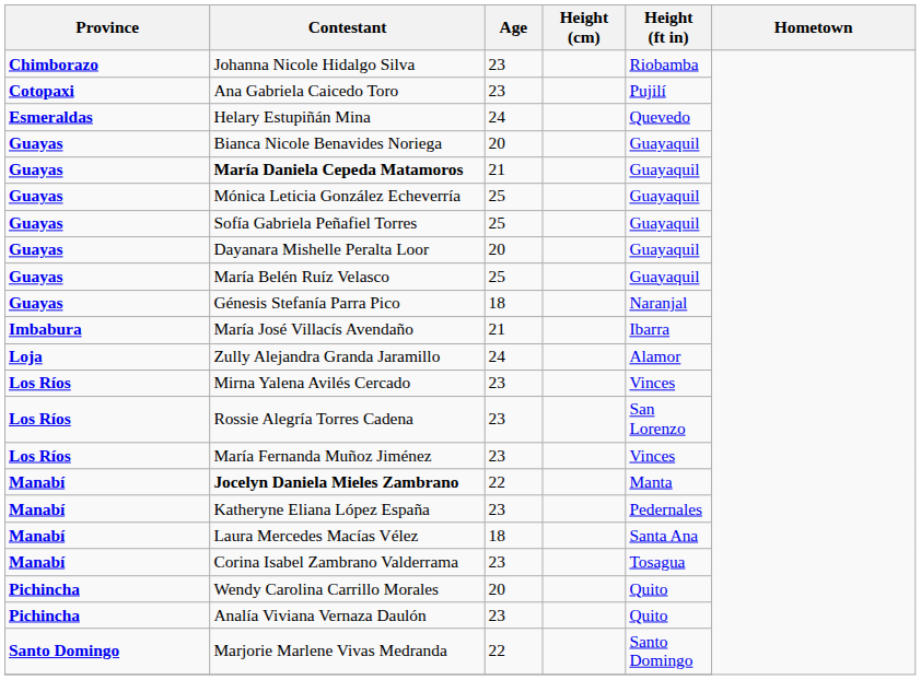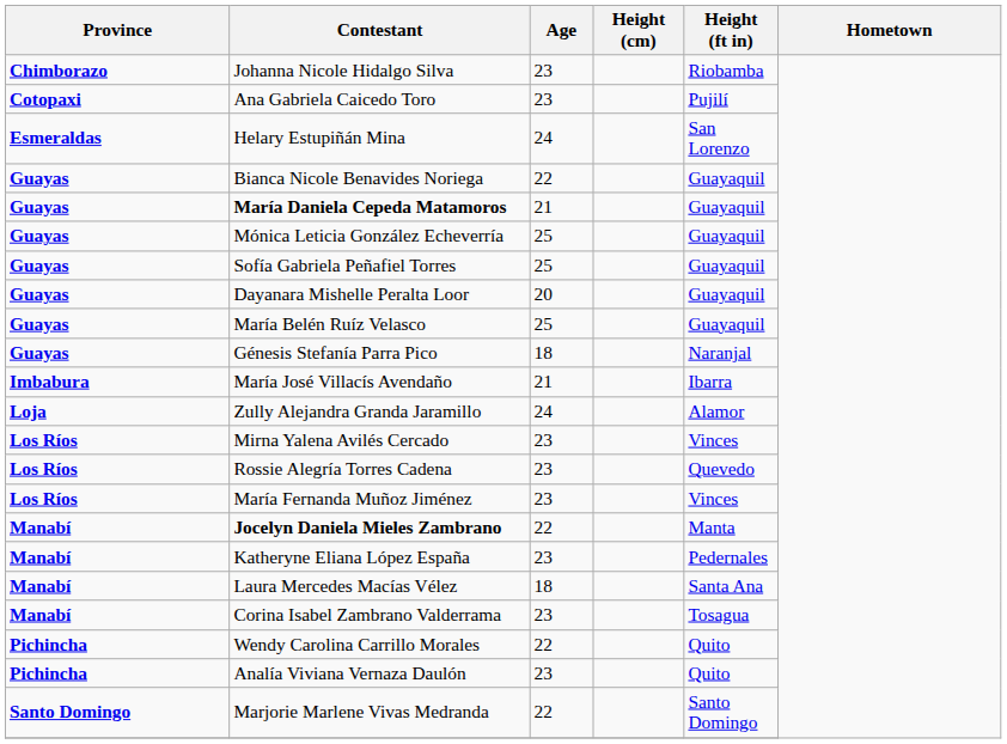Helary Estupiñán Mina | Height (ft in): Quevedo -> San Lorenzo
Bianca Nicole Benavides Noriega | Age: 20 -> 22
Rossie Alegría Torres Cadena | Height (ft in): San Lorenzo -> Quevedo
Wendy Carolina Carrillo Morales | Age: 20 -> 22
